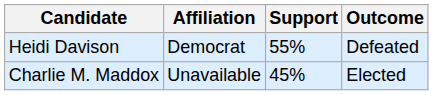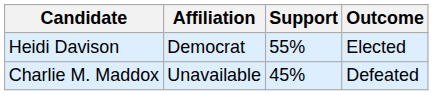Heidi Davison | Outcome: Defeated -> Elected
Charlie M. Maddox | Outcome: Elected -> Defeated
